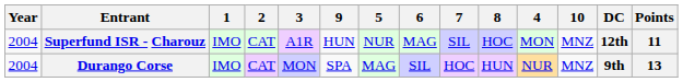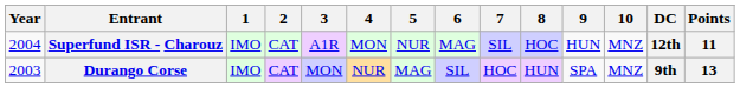columns swapped: 4 <-> 9
Durango Corse | Year: 2004 -> 2003
